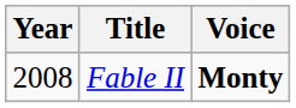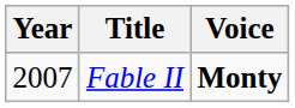Fable II | Year: 2008 -> 2007
